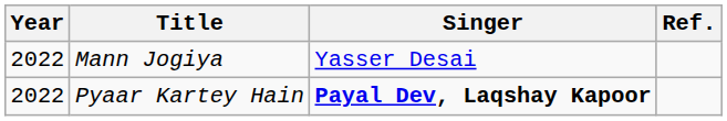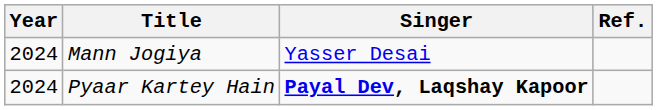Mann Jogiya | Year: 2022 -> 2024
Pyaar Kartey Hain | Year: 2022 -> 2024
